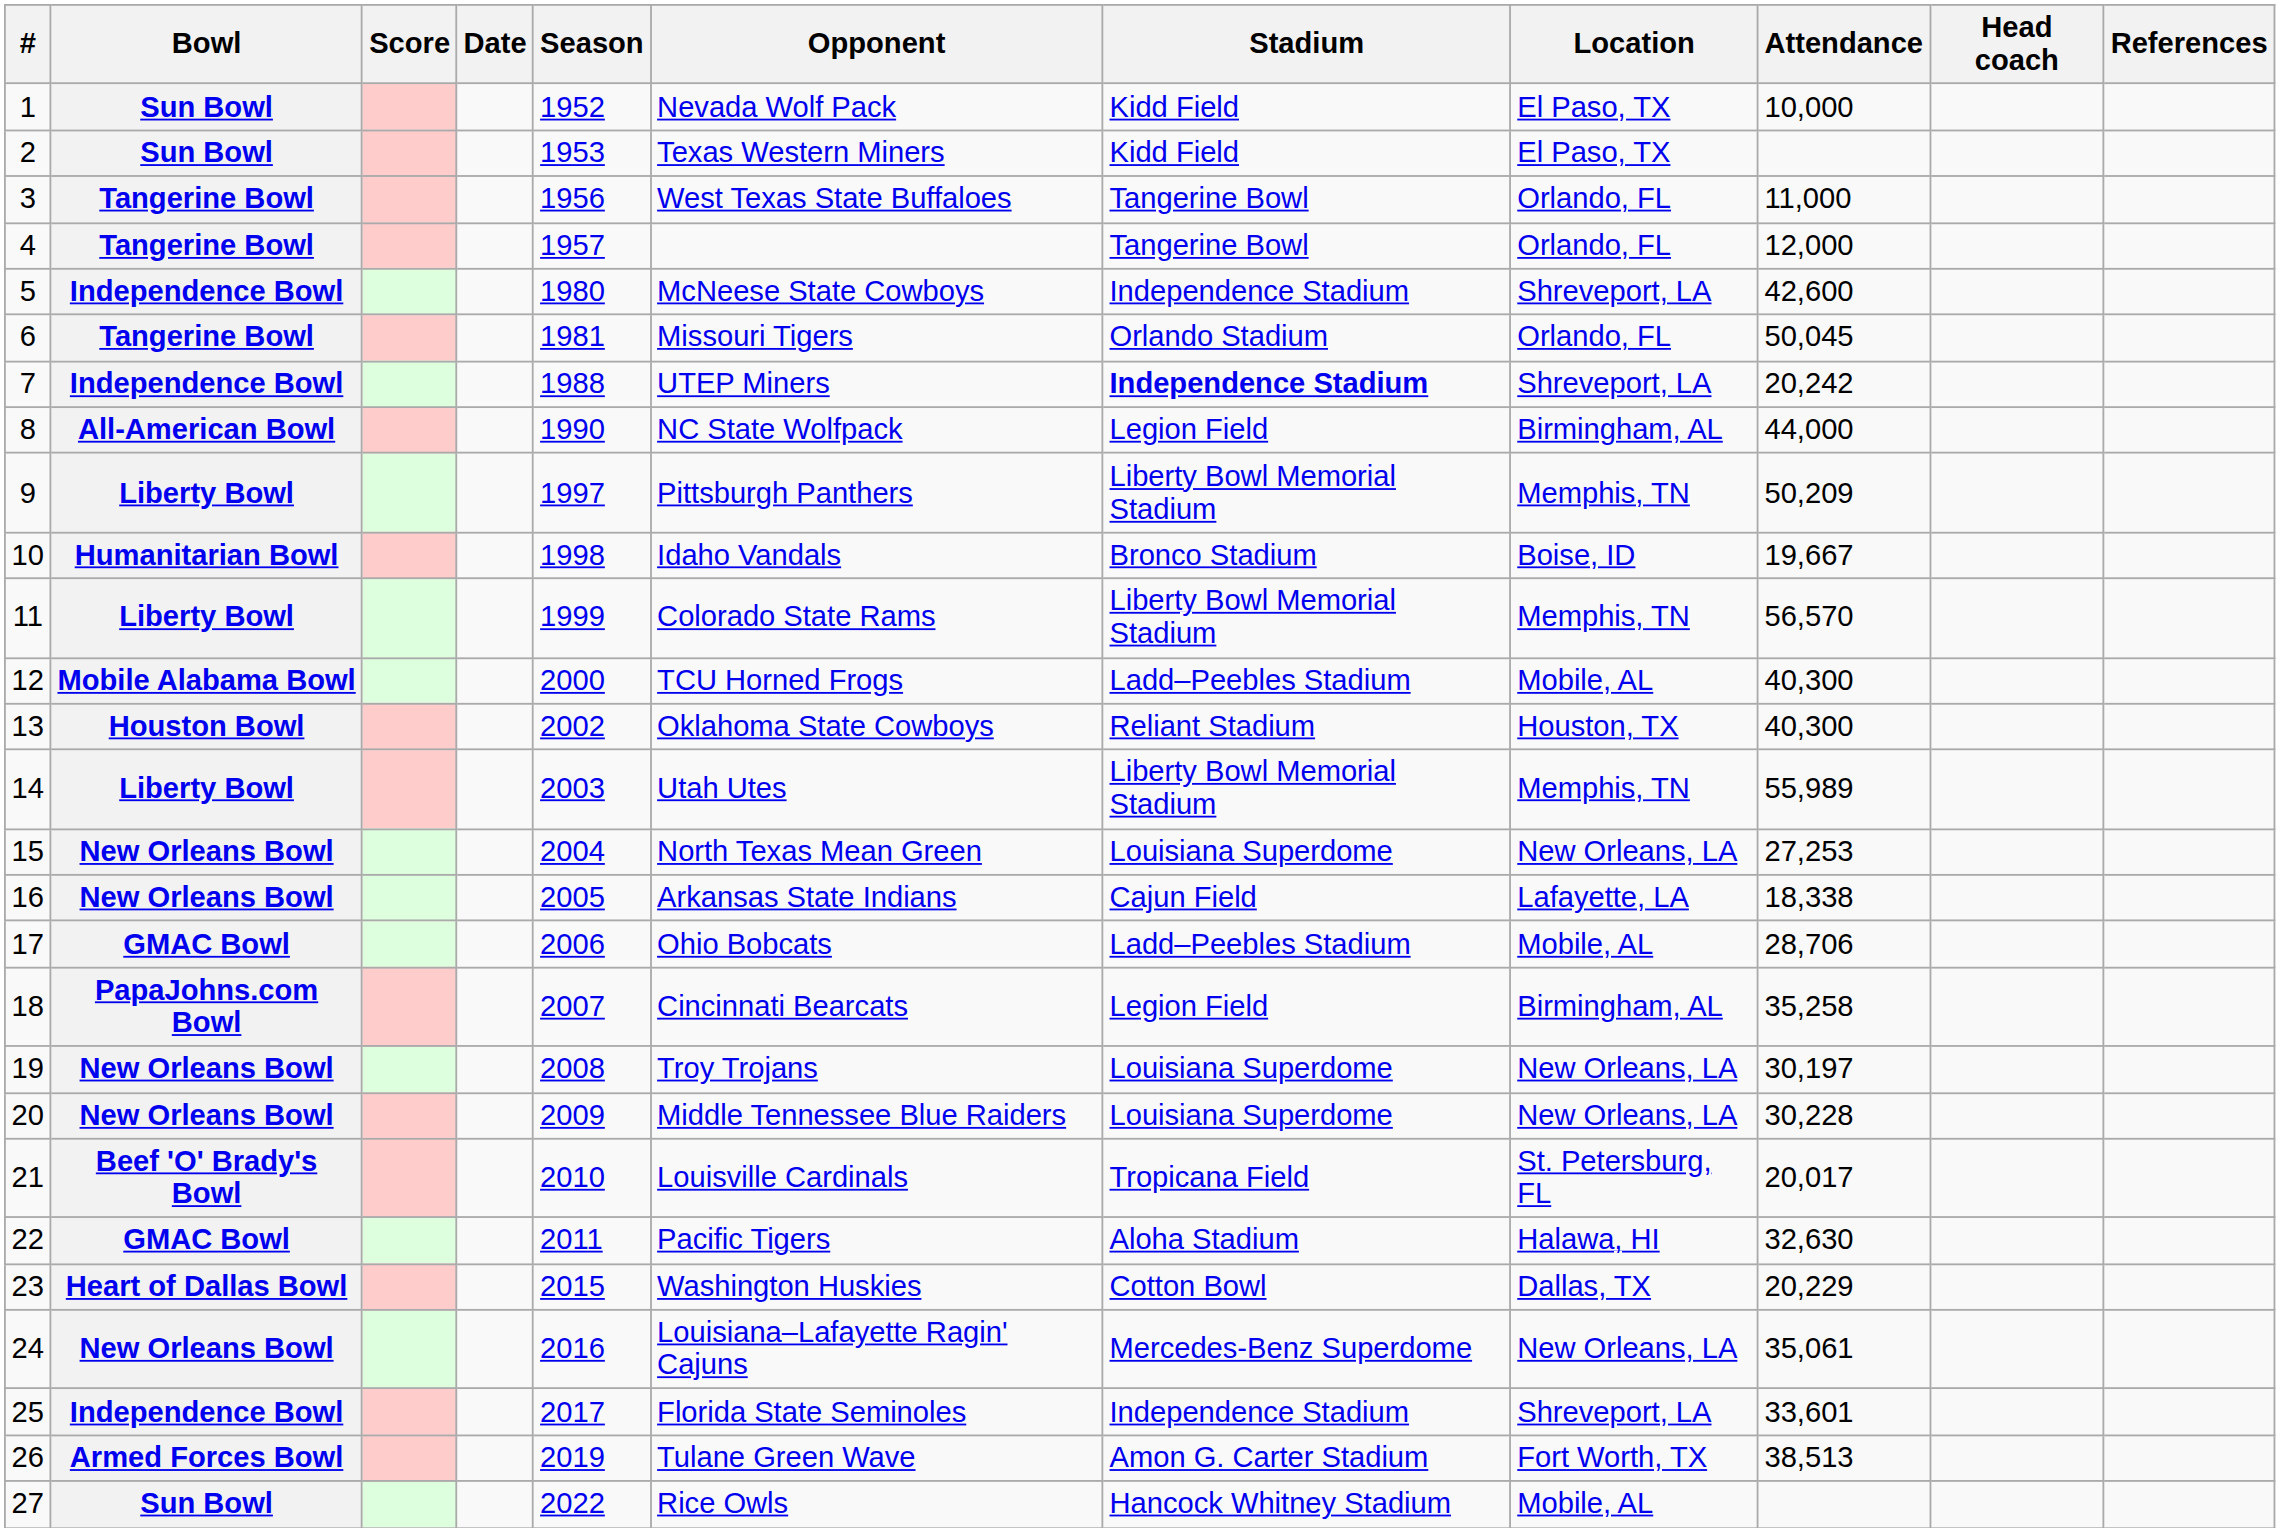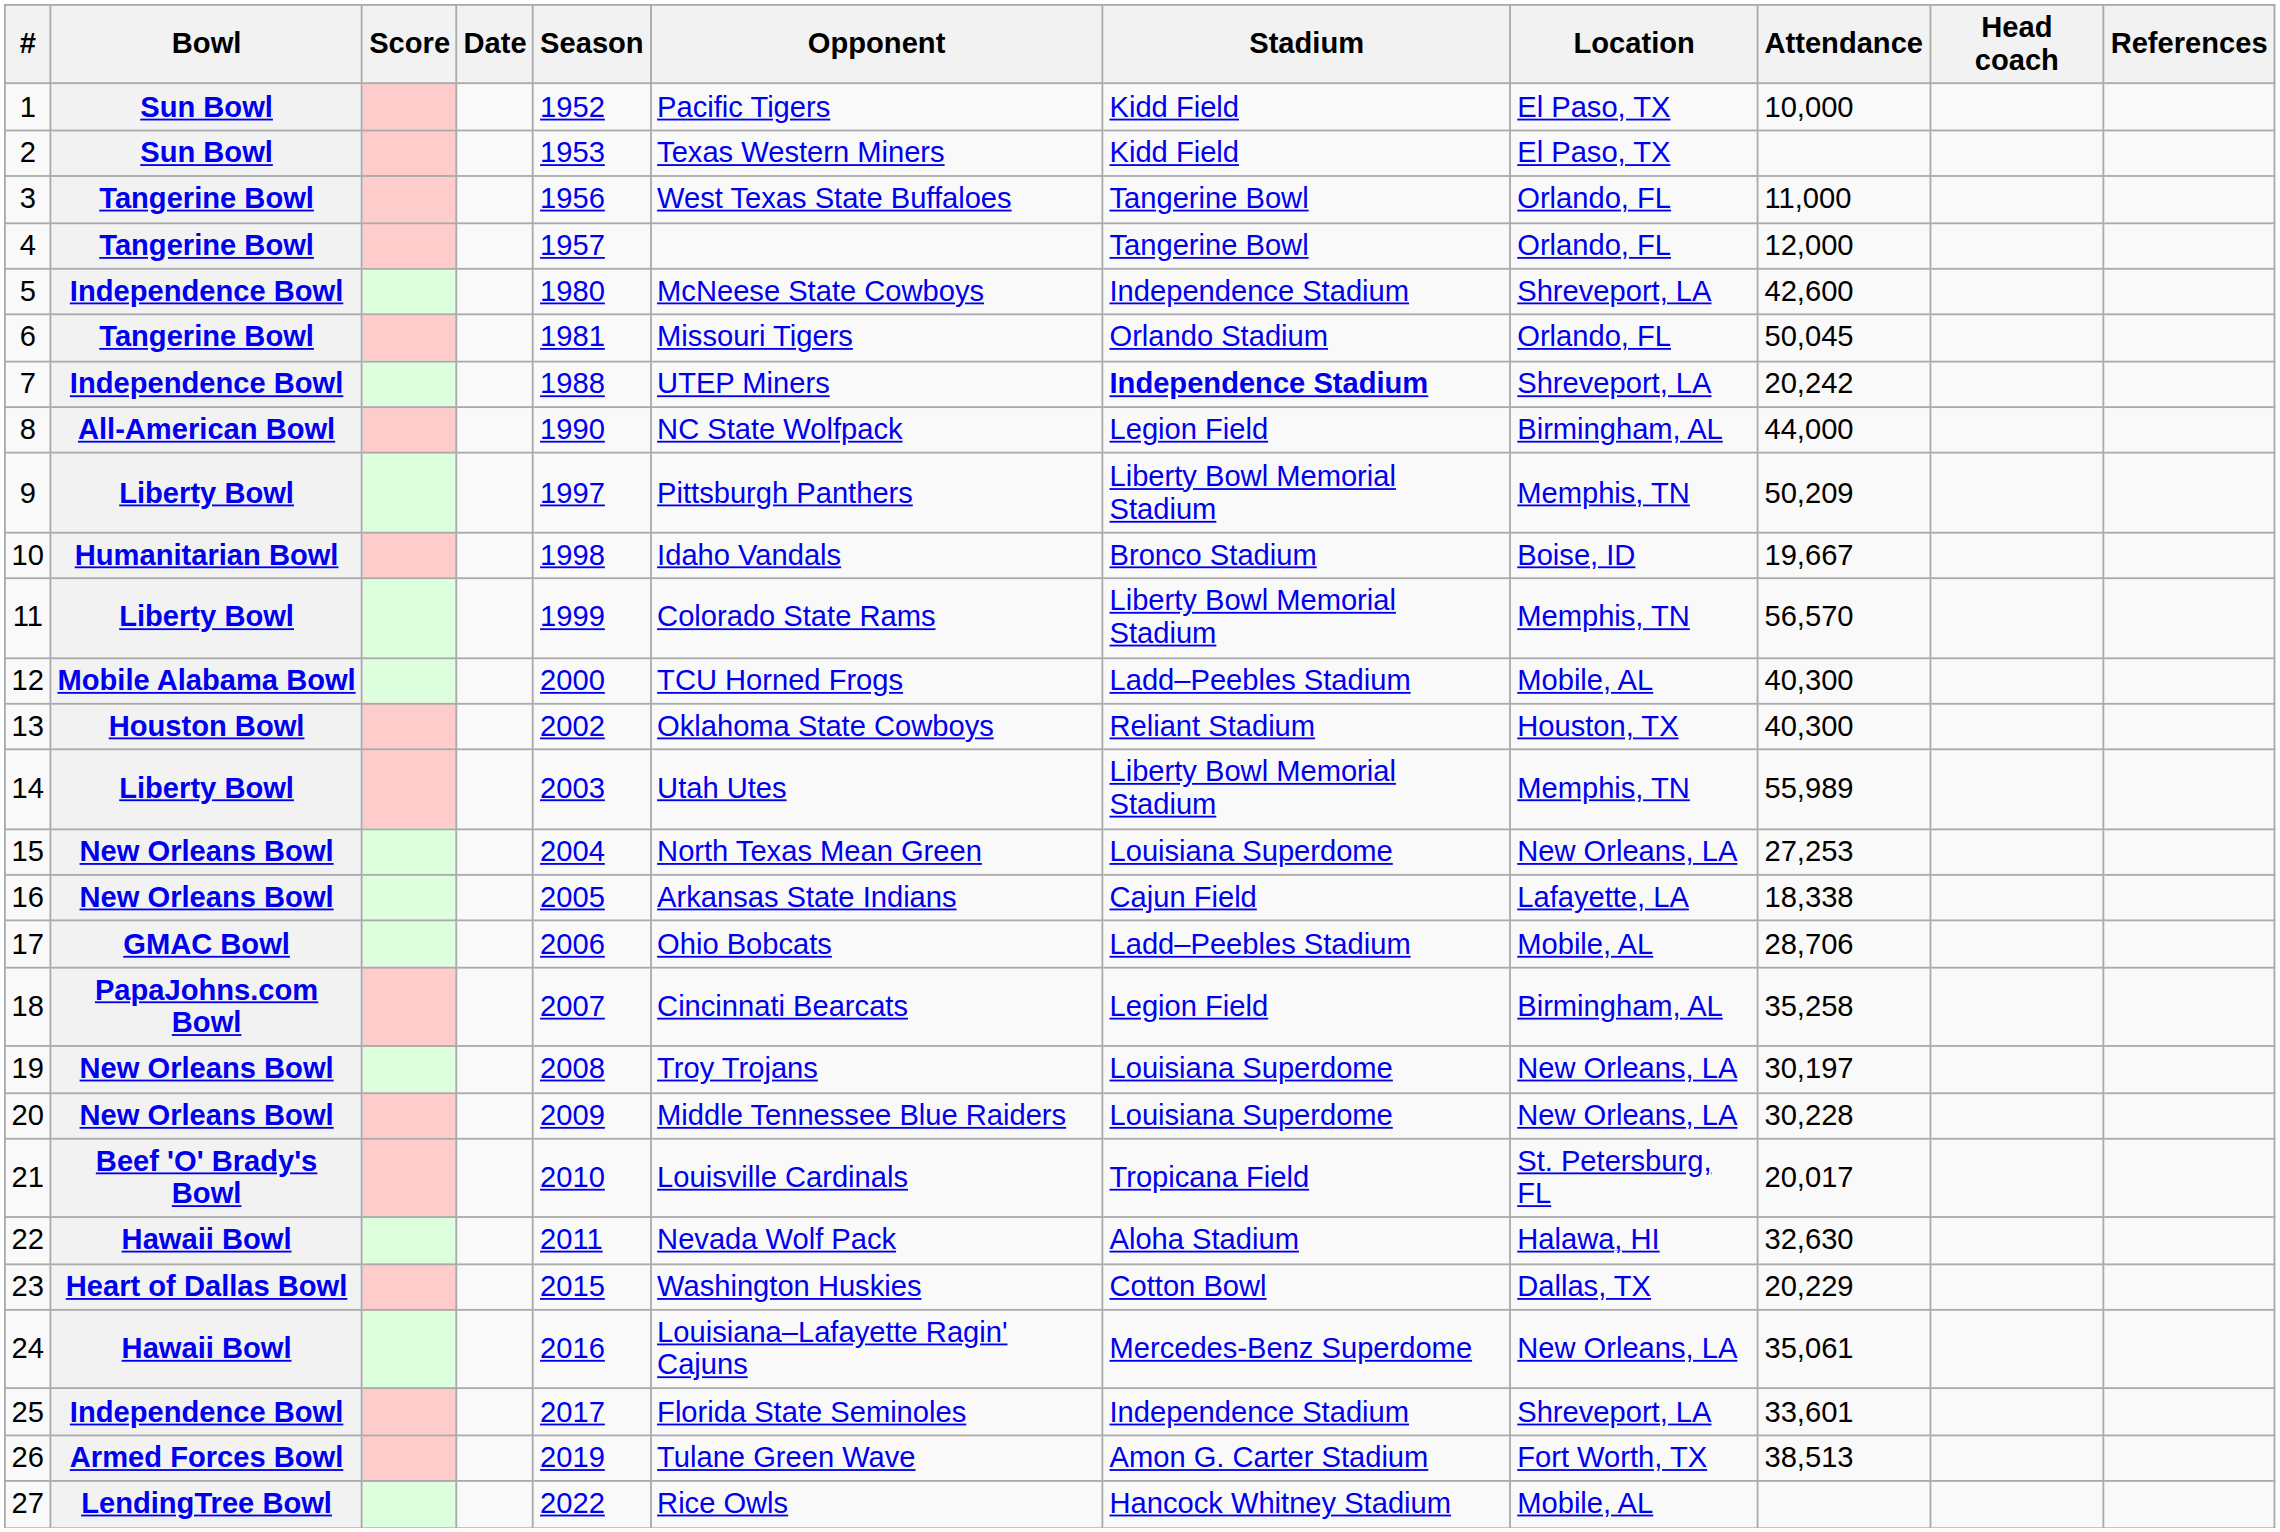1 | Opponent: Nevada Wolf Pack -> Pacific Tigers
22 | Bowl: GMAC Bowl -> Hawaii Bowl
22 | Opponent: Pacific Tigers -> Nevada Wolf Pack
24 | Bowl: New Orleans Bowl -> Hawaii Bowl
27 | Bowl: Sun Bowl -> LendingTree Bowl
